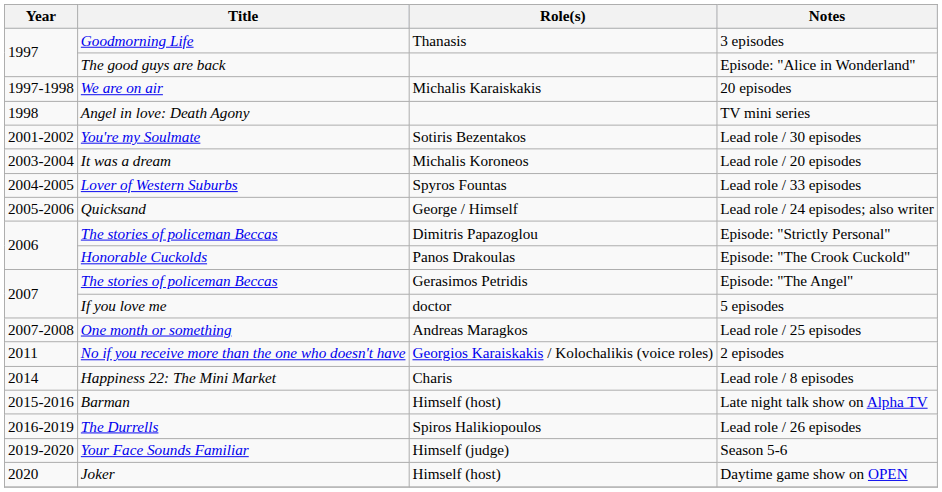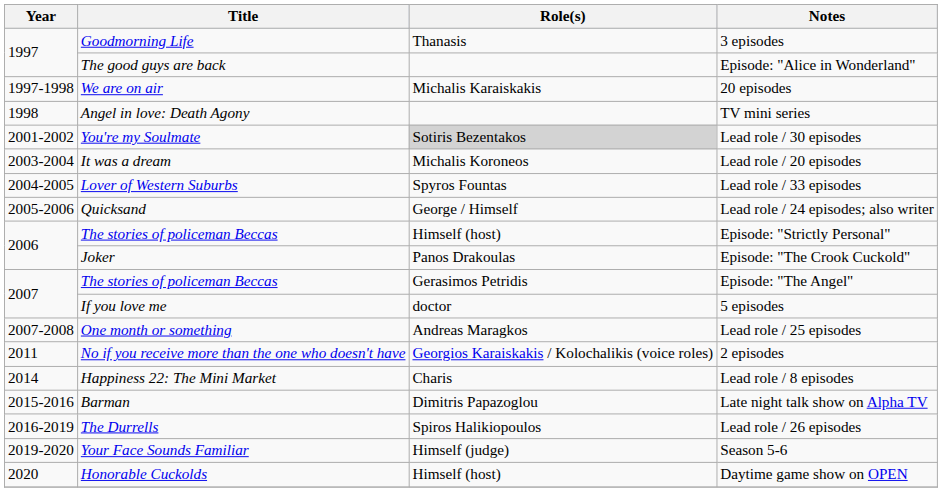Lead role / 30 episodes | Role(s): no background -> lightgrey background
Episode: "Strictly Personal" | Role(s): Dimitris Papazoglou -> Himself (host)
Episode: "The Crook Cuckold" | Title: Honorable Cuckolds -> Joker
Late night talk show on Alpha TV | Role(s): Himself (host) -> Dimitris Papazoglou
Daytime game show on OPEN | Title: Joker -> Honorable Cuckolds
